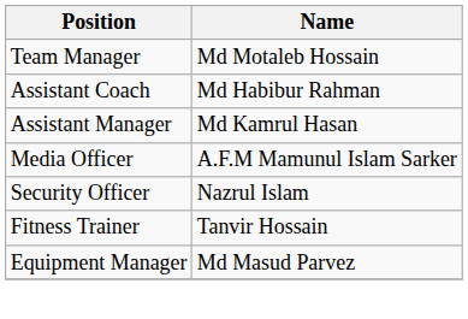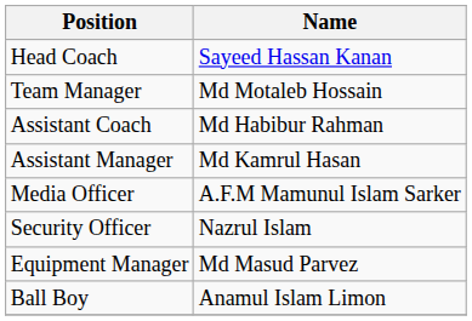+ row: Head Coach | Sayeed Hassan Kanan
- row: Fitness Trainer | Tanvir Hossain
+ row: Ball Boy | Anamul Islam Limon
